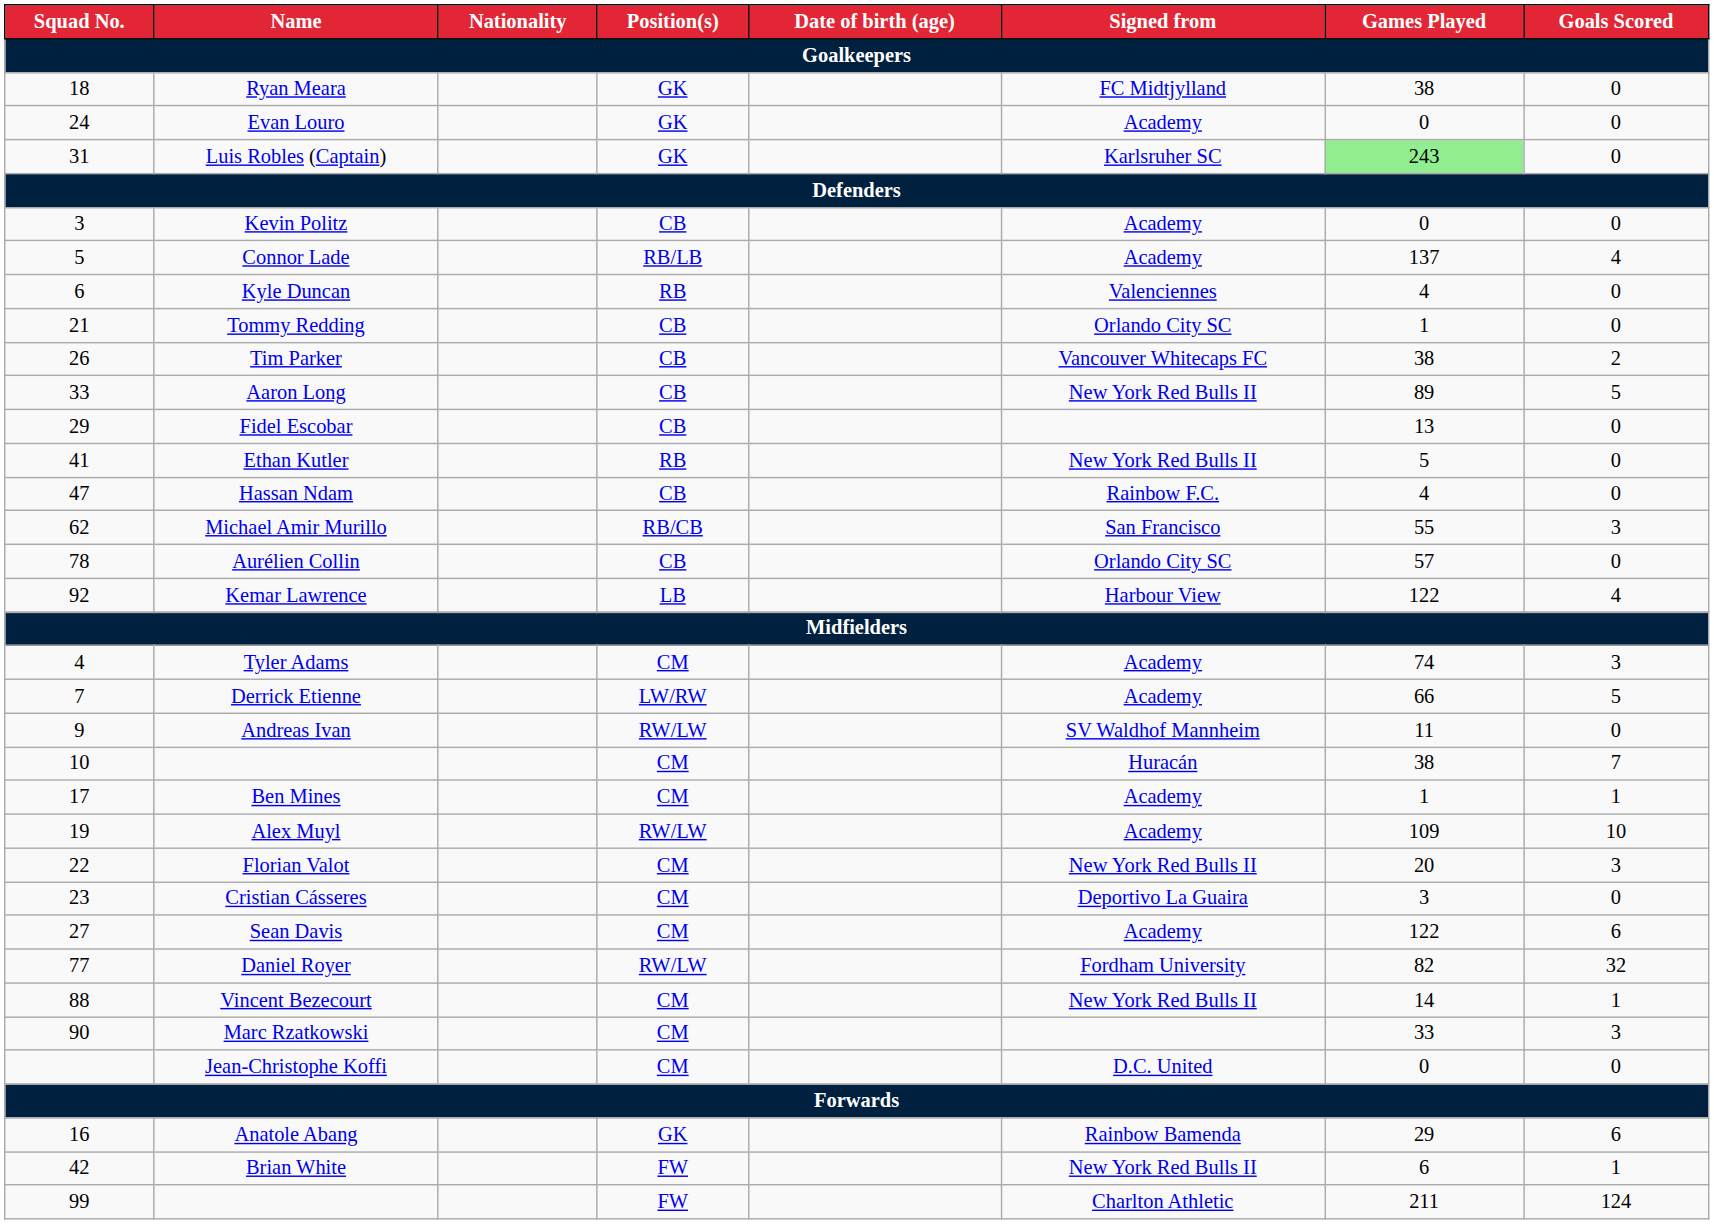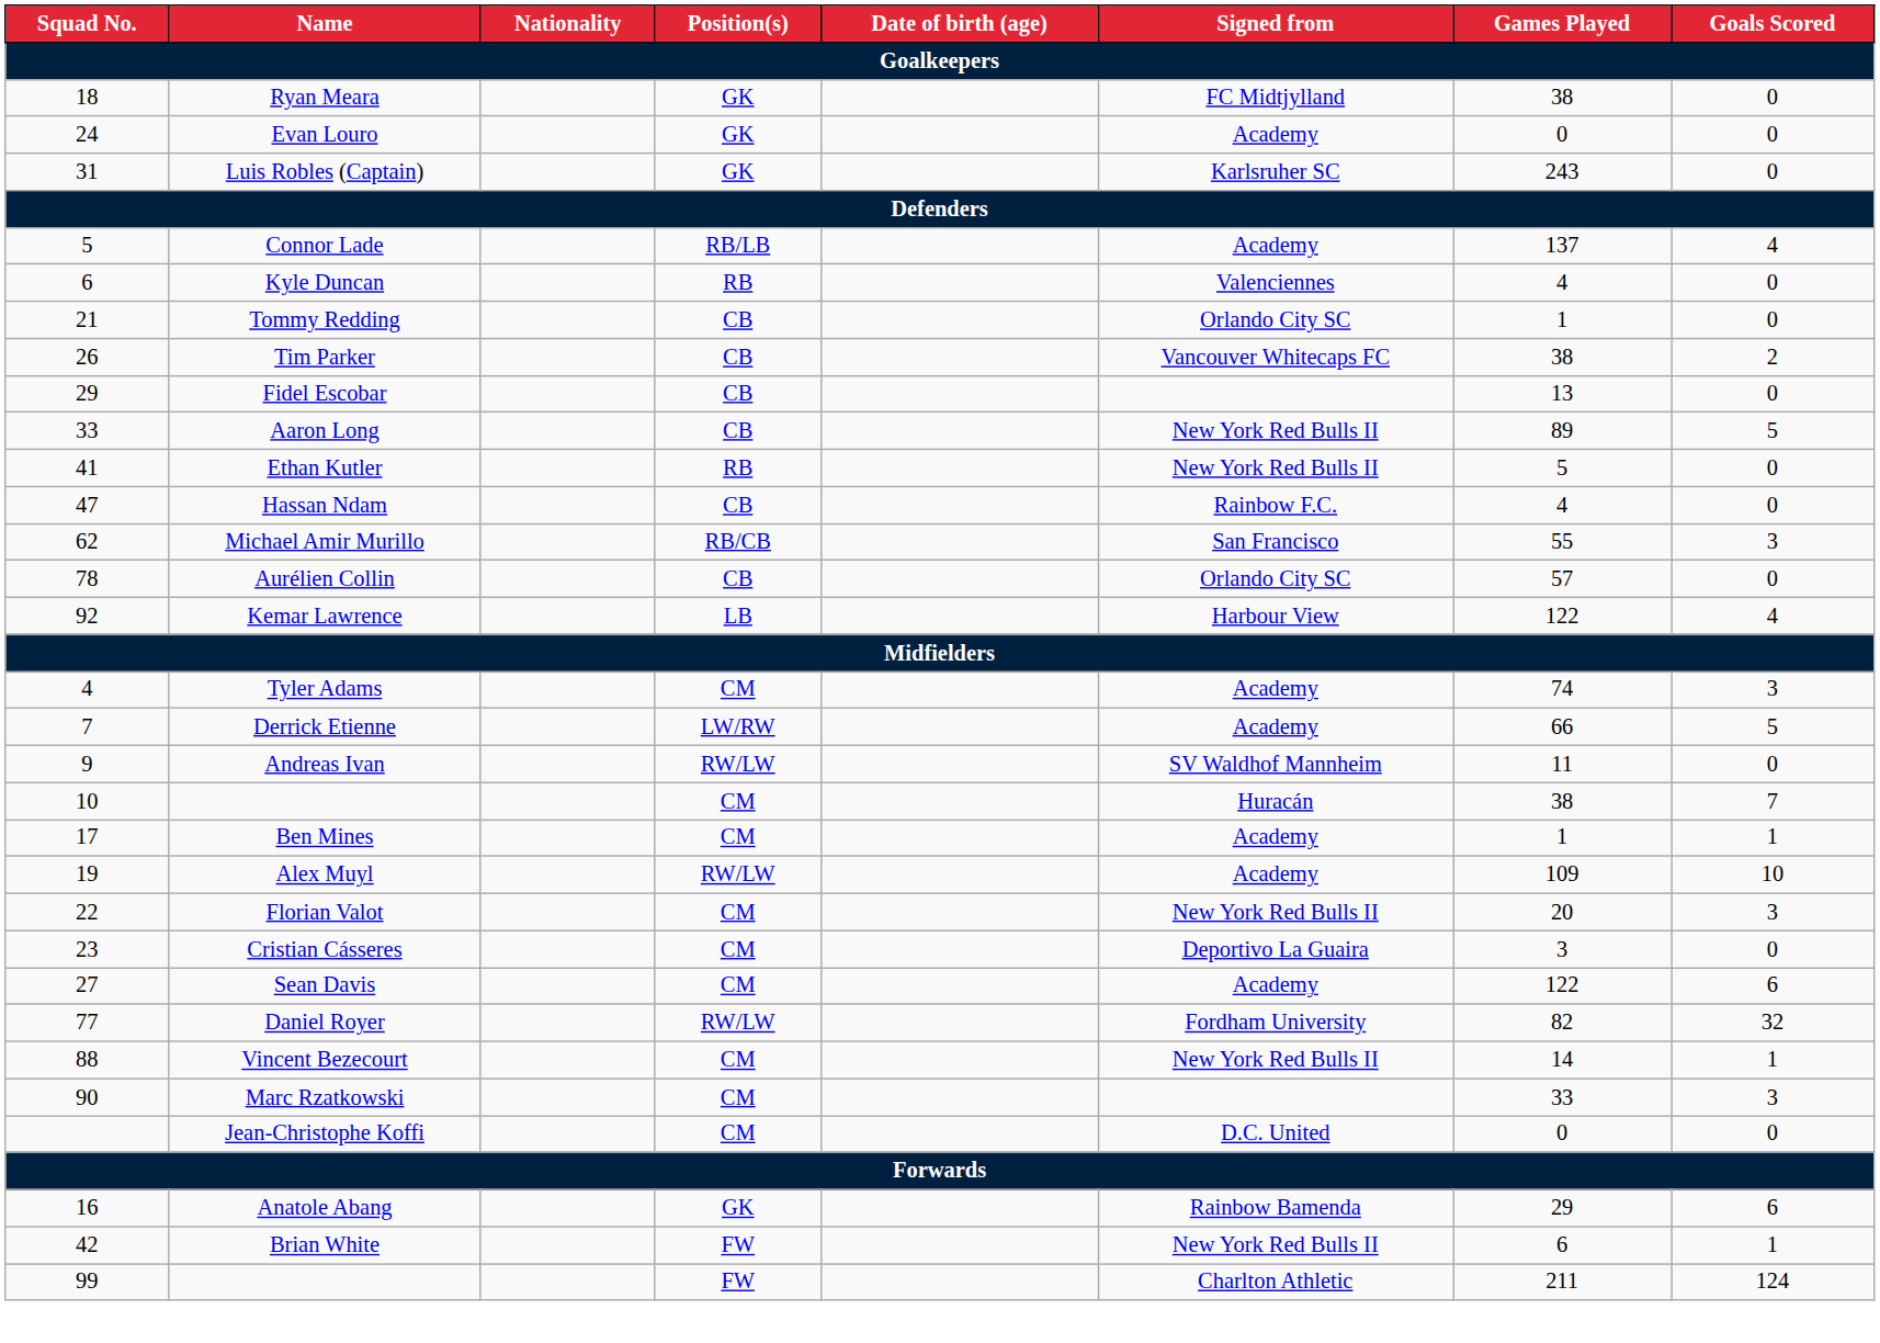Luis Robles (Captain) | Games Played: lightgreen background -> no background
- row: 3 | Kevin Politz | CB | Academy | 0 | 0
rows swapped: Fidel Escobar <-> Aaron Long
